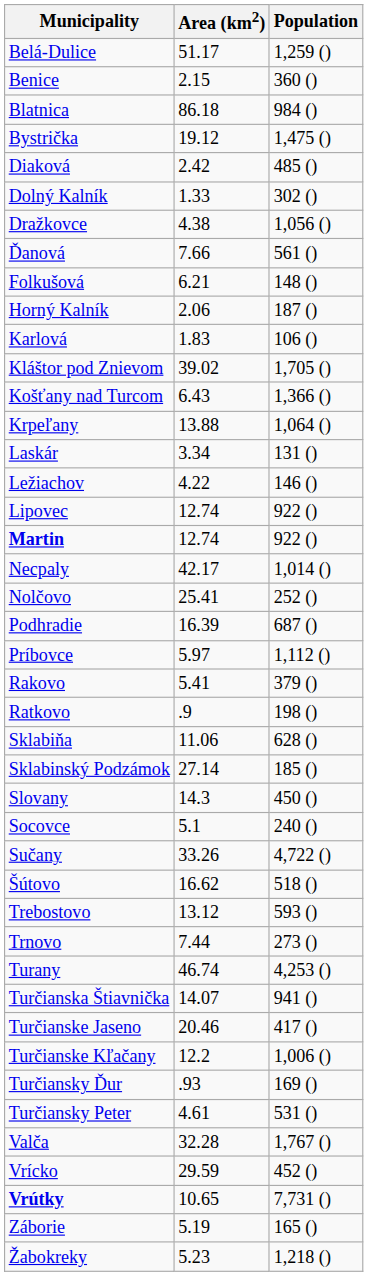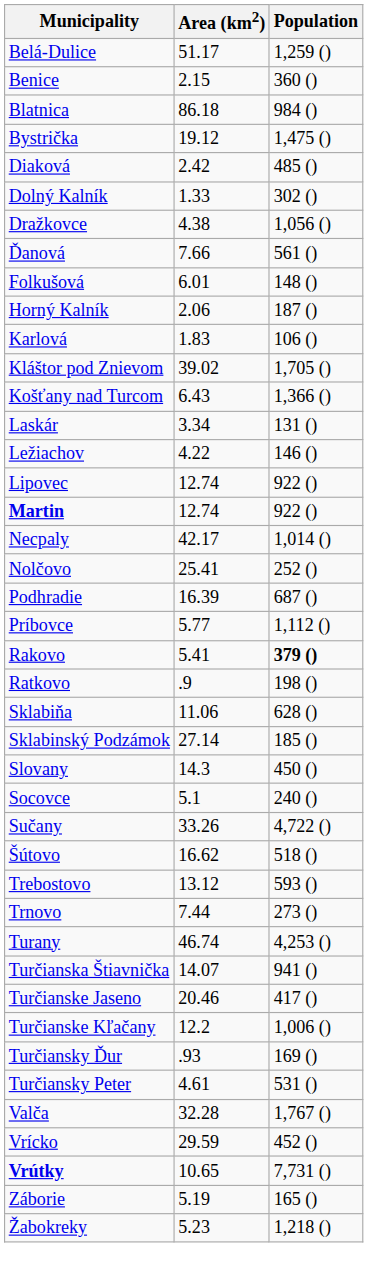Folkušová | Area (km2): 6.21 -> 6.01
- row: Krpeľany | 13.88 | 1,064 ()
Príbovce | Area (km2): 5.97 -> 5.77
Rakovo | Population: normal -> bold
